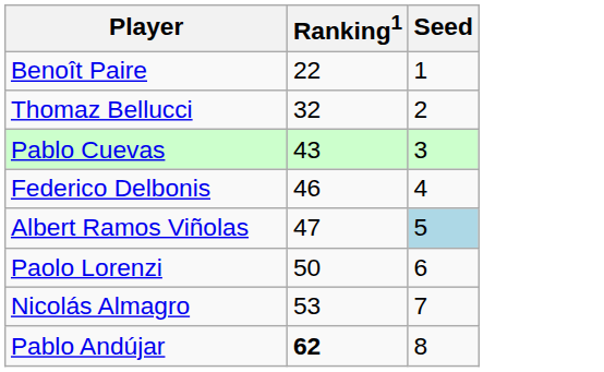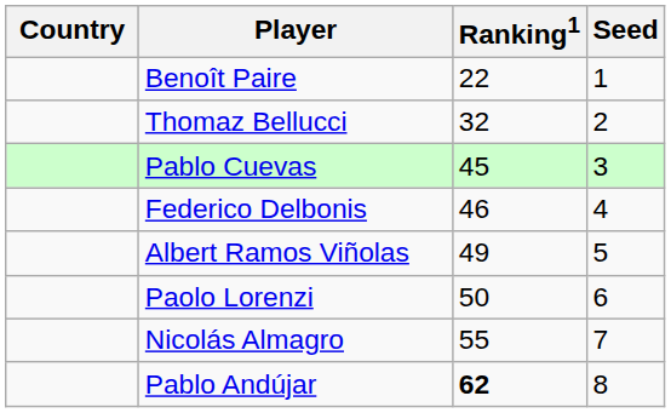+ column: Country
Pablo Cuevas | Ranking1: 43 -> 45
Albert Ramos Viñolas | Ranking1: 47 -> 49
Albert Ramos Viñolas | Seed: lightblue background -> no background
Nicolás Almagro | Ranking1: 53 -> 55
